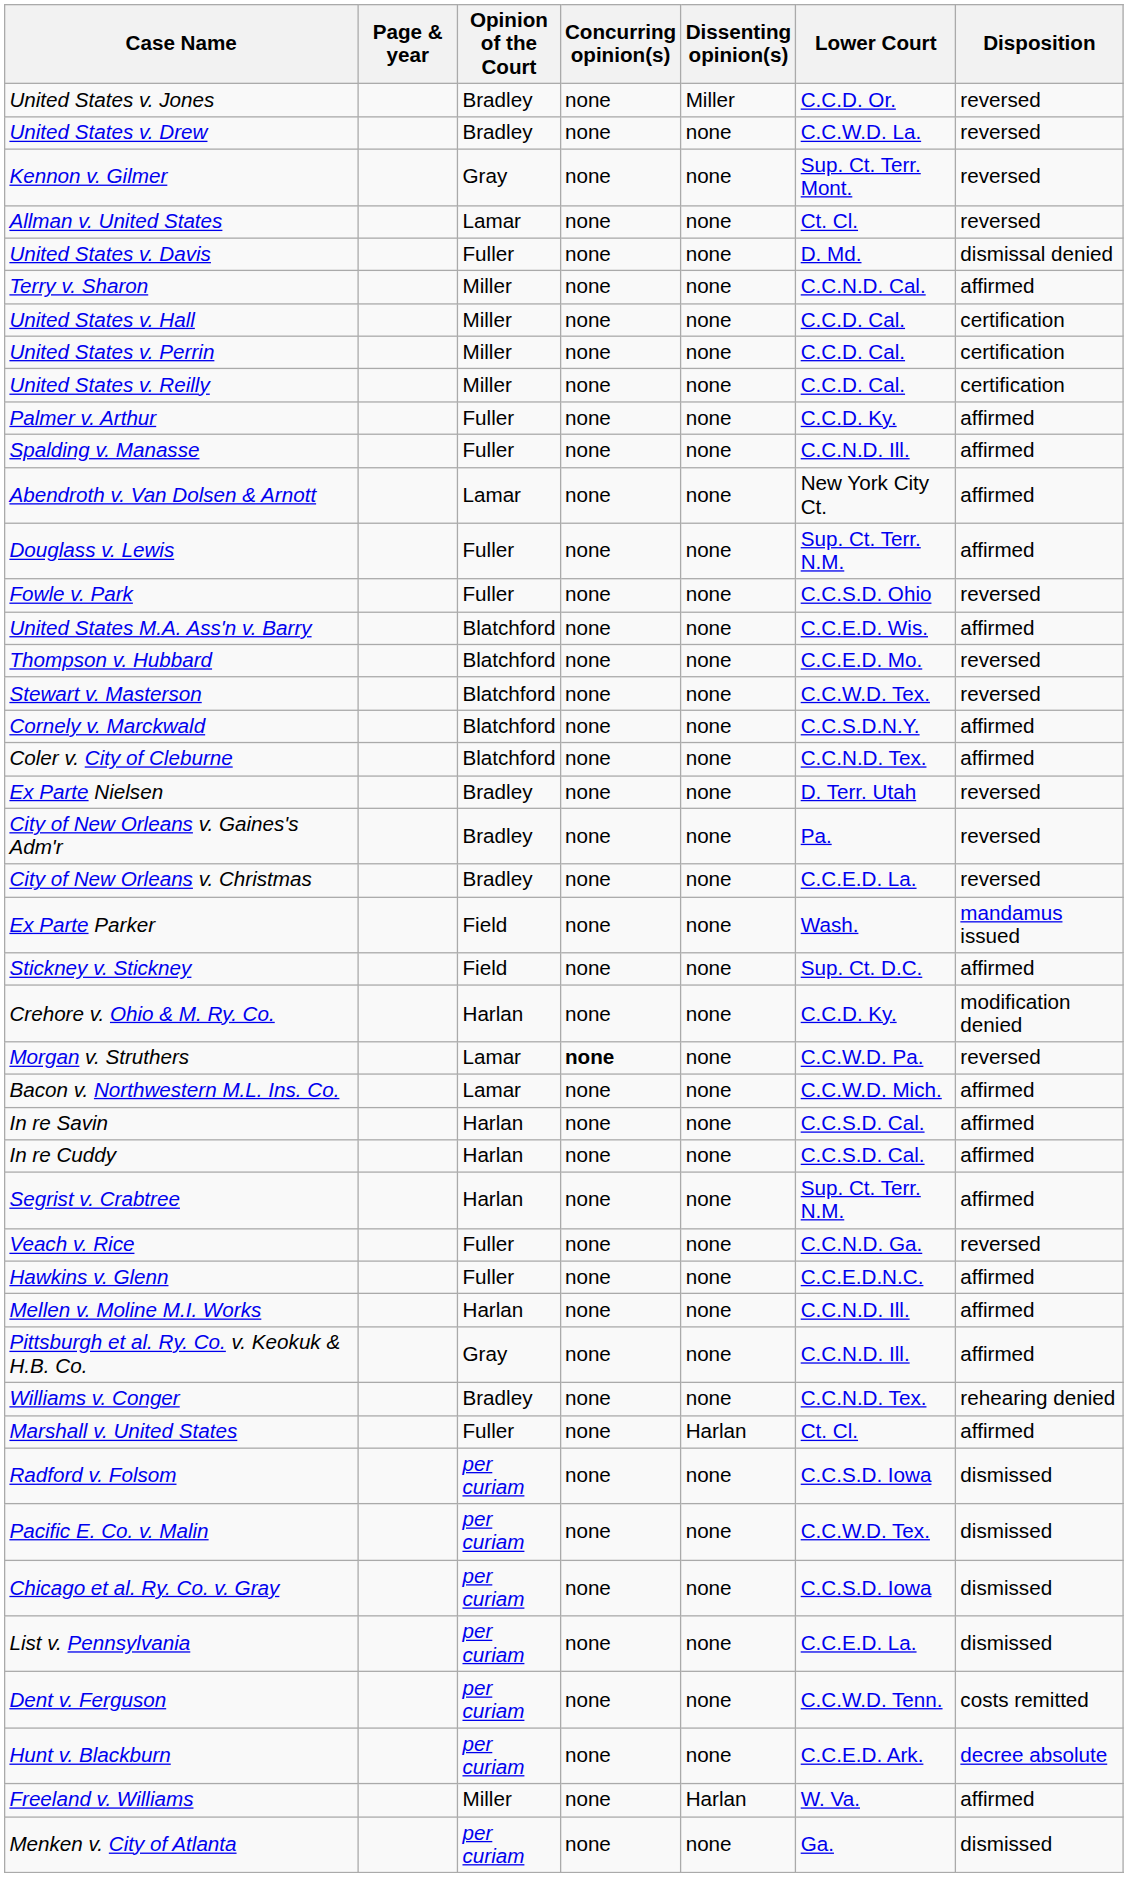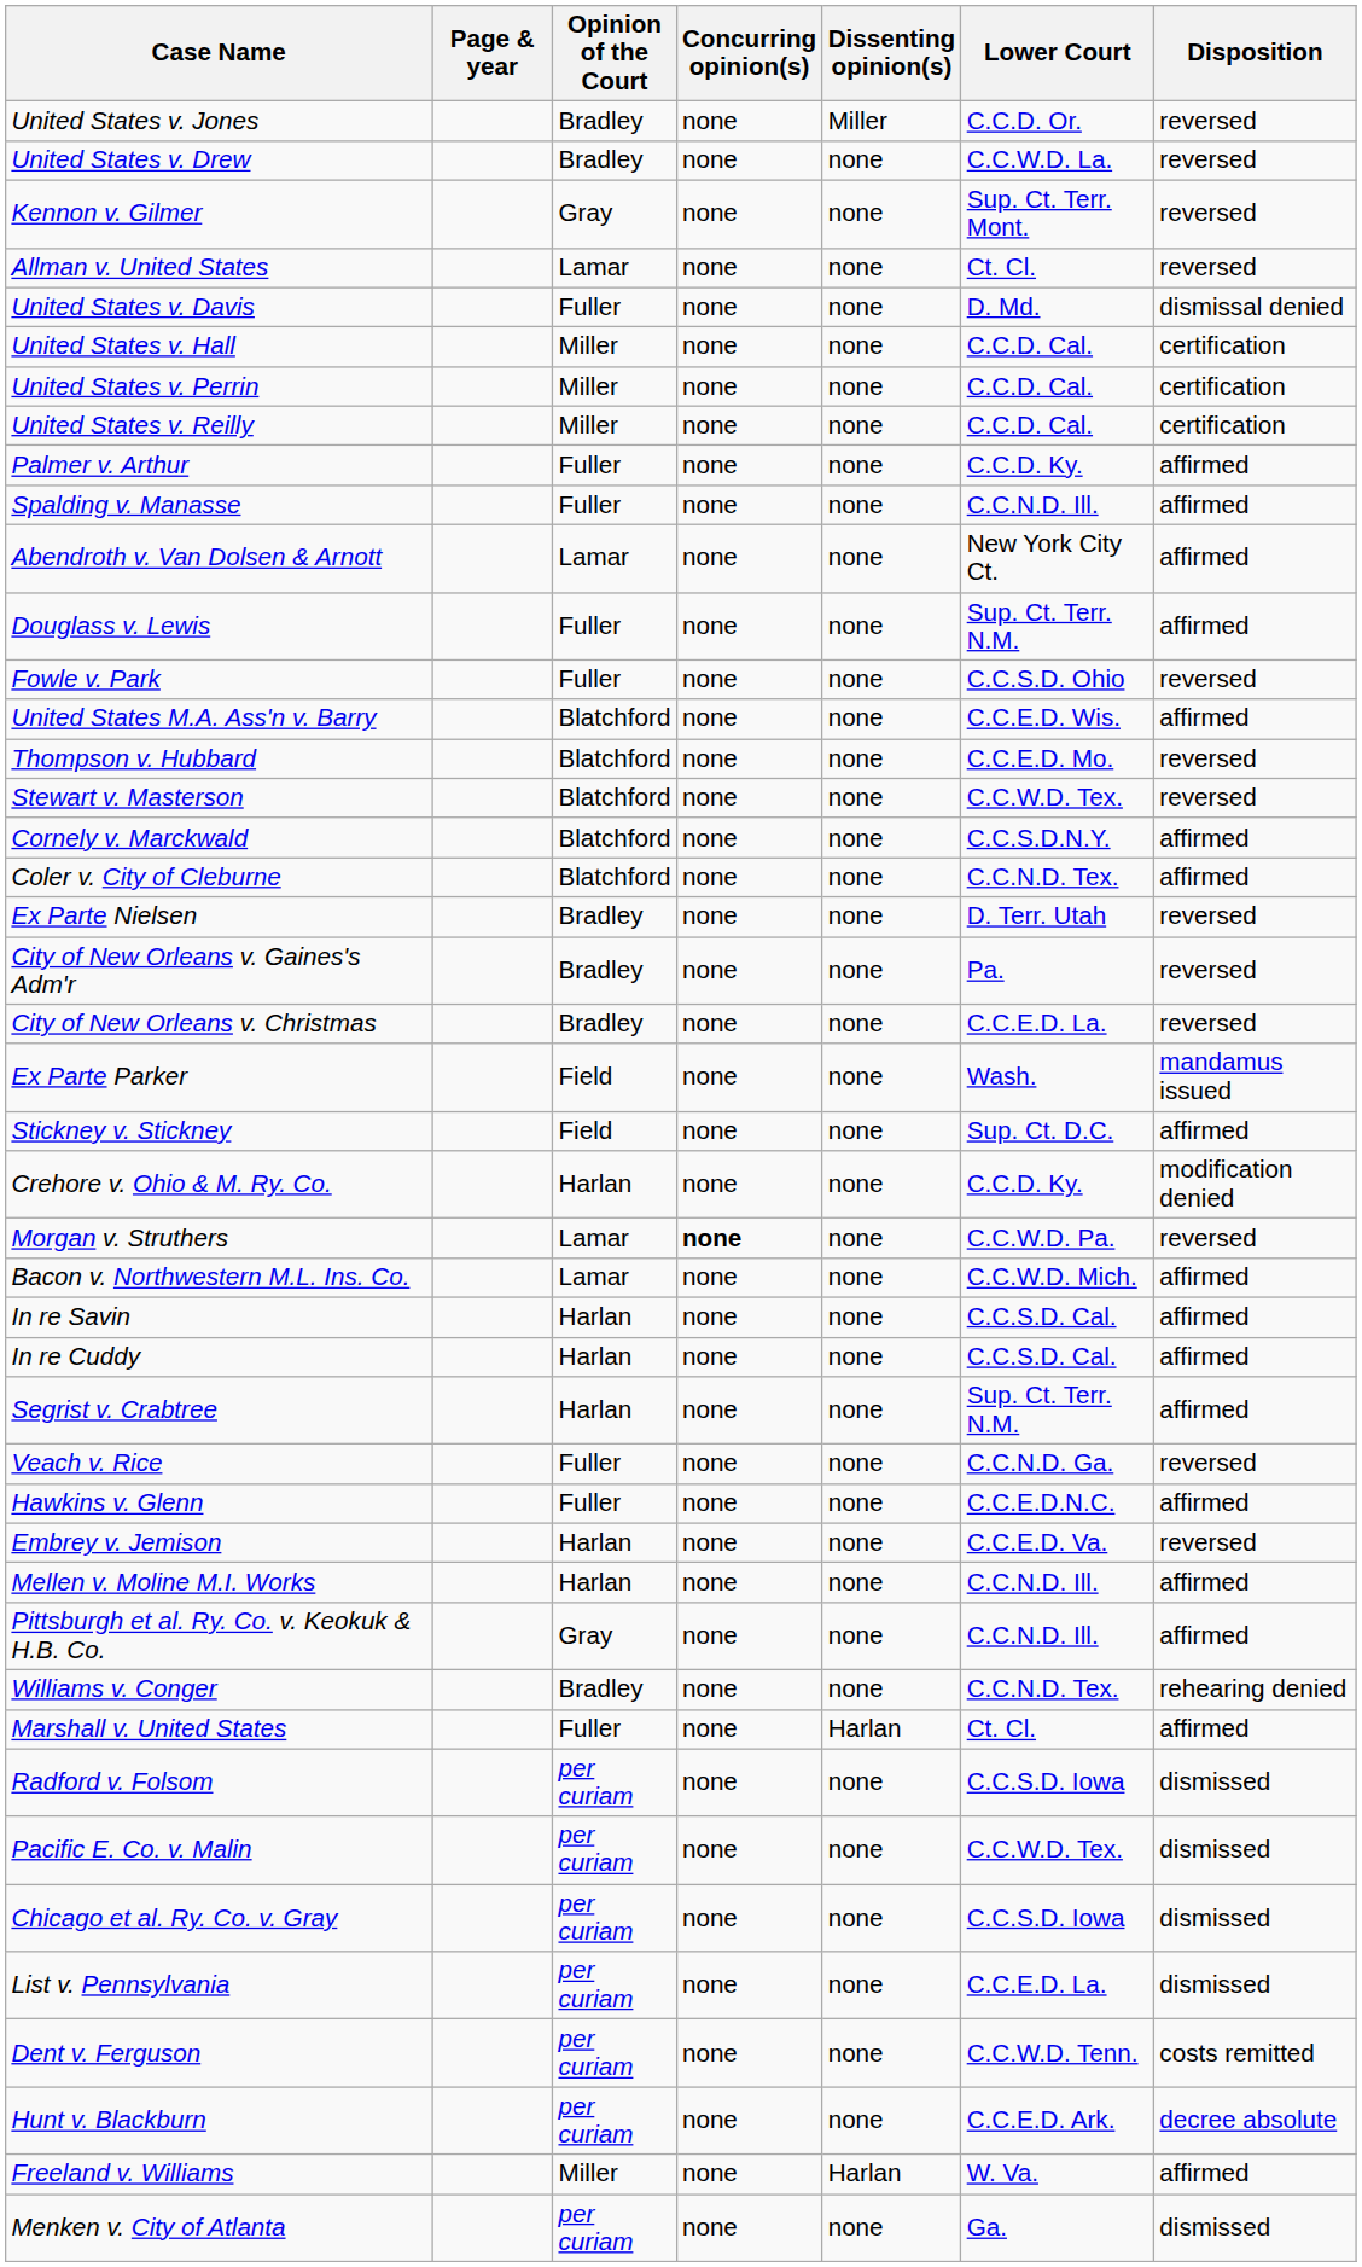- row: Terry v. Sharon | Miller | none | none | C.C.N.D. Cal. | affirmed
+ row: Embrey v. Jemison | Harlan | none | none | C.C.E.D. Va. | reversed
